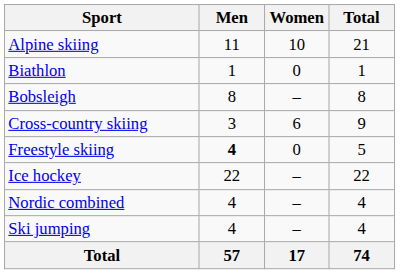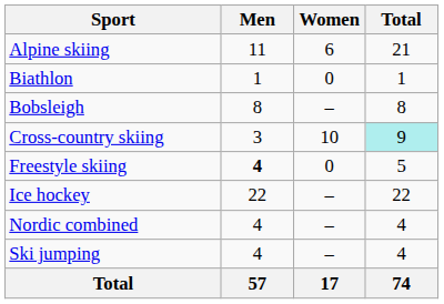Alpine skiing | Women: 10 -> 6
Cross-country skiing | Women: 6 -> 10
Cross-country skiing | Total: no background -> paleturquoise background
